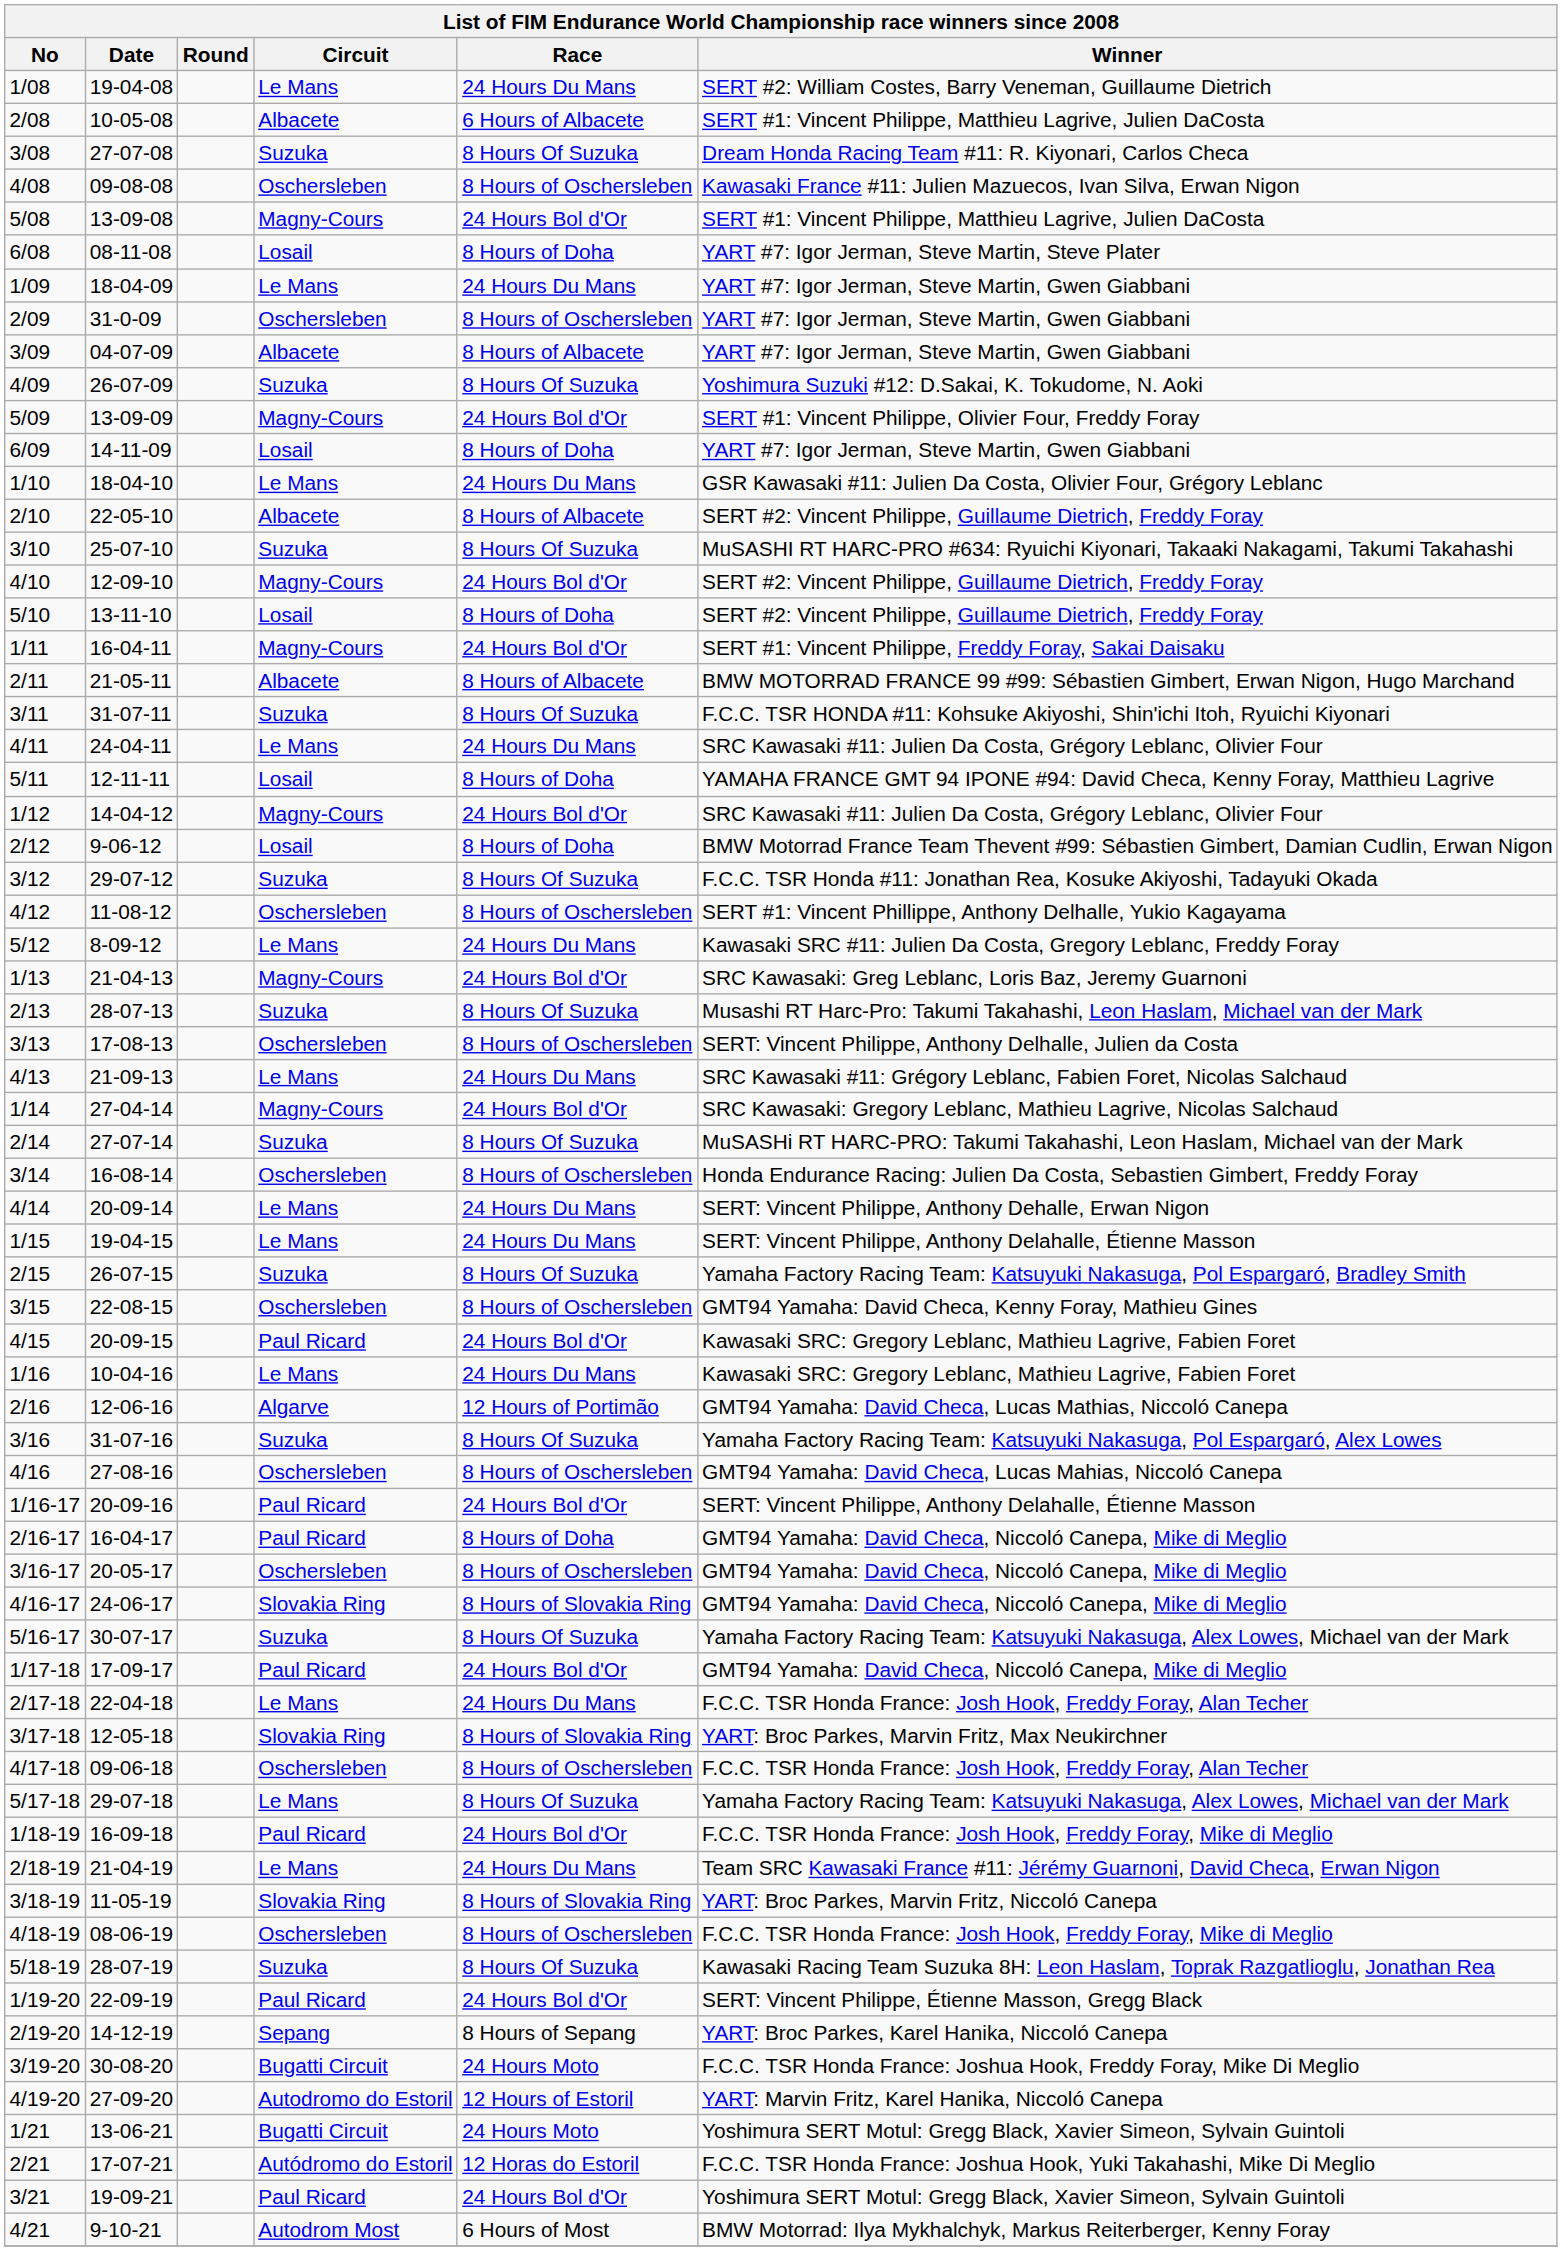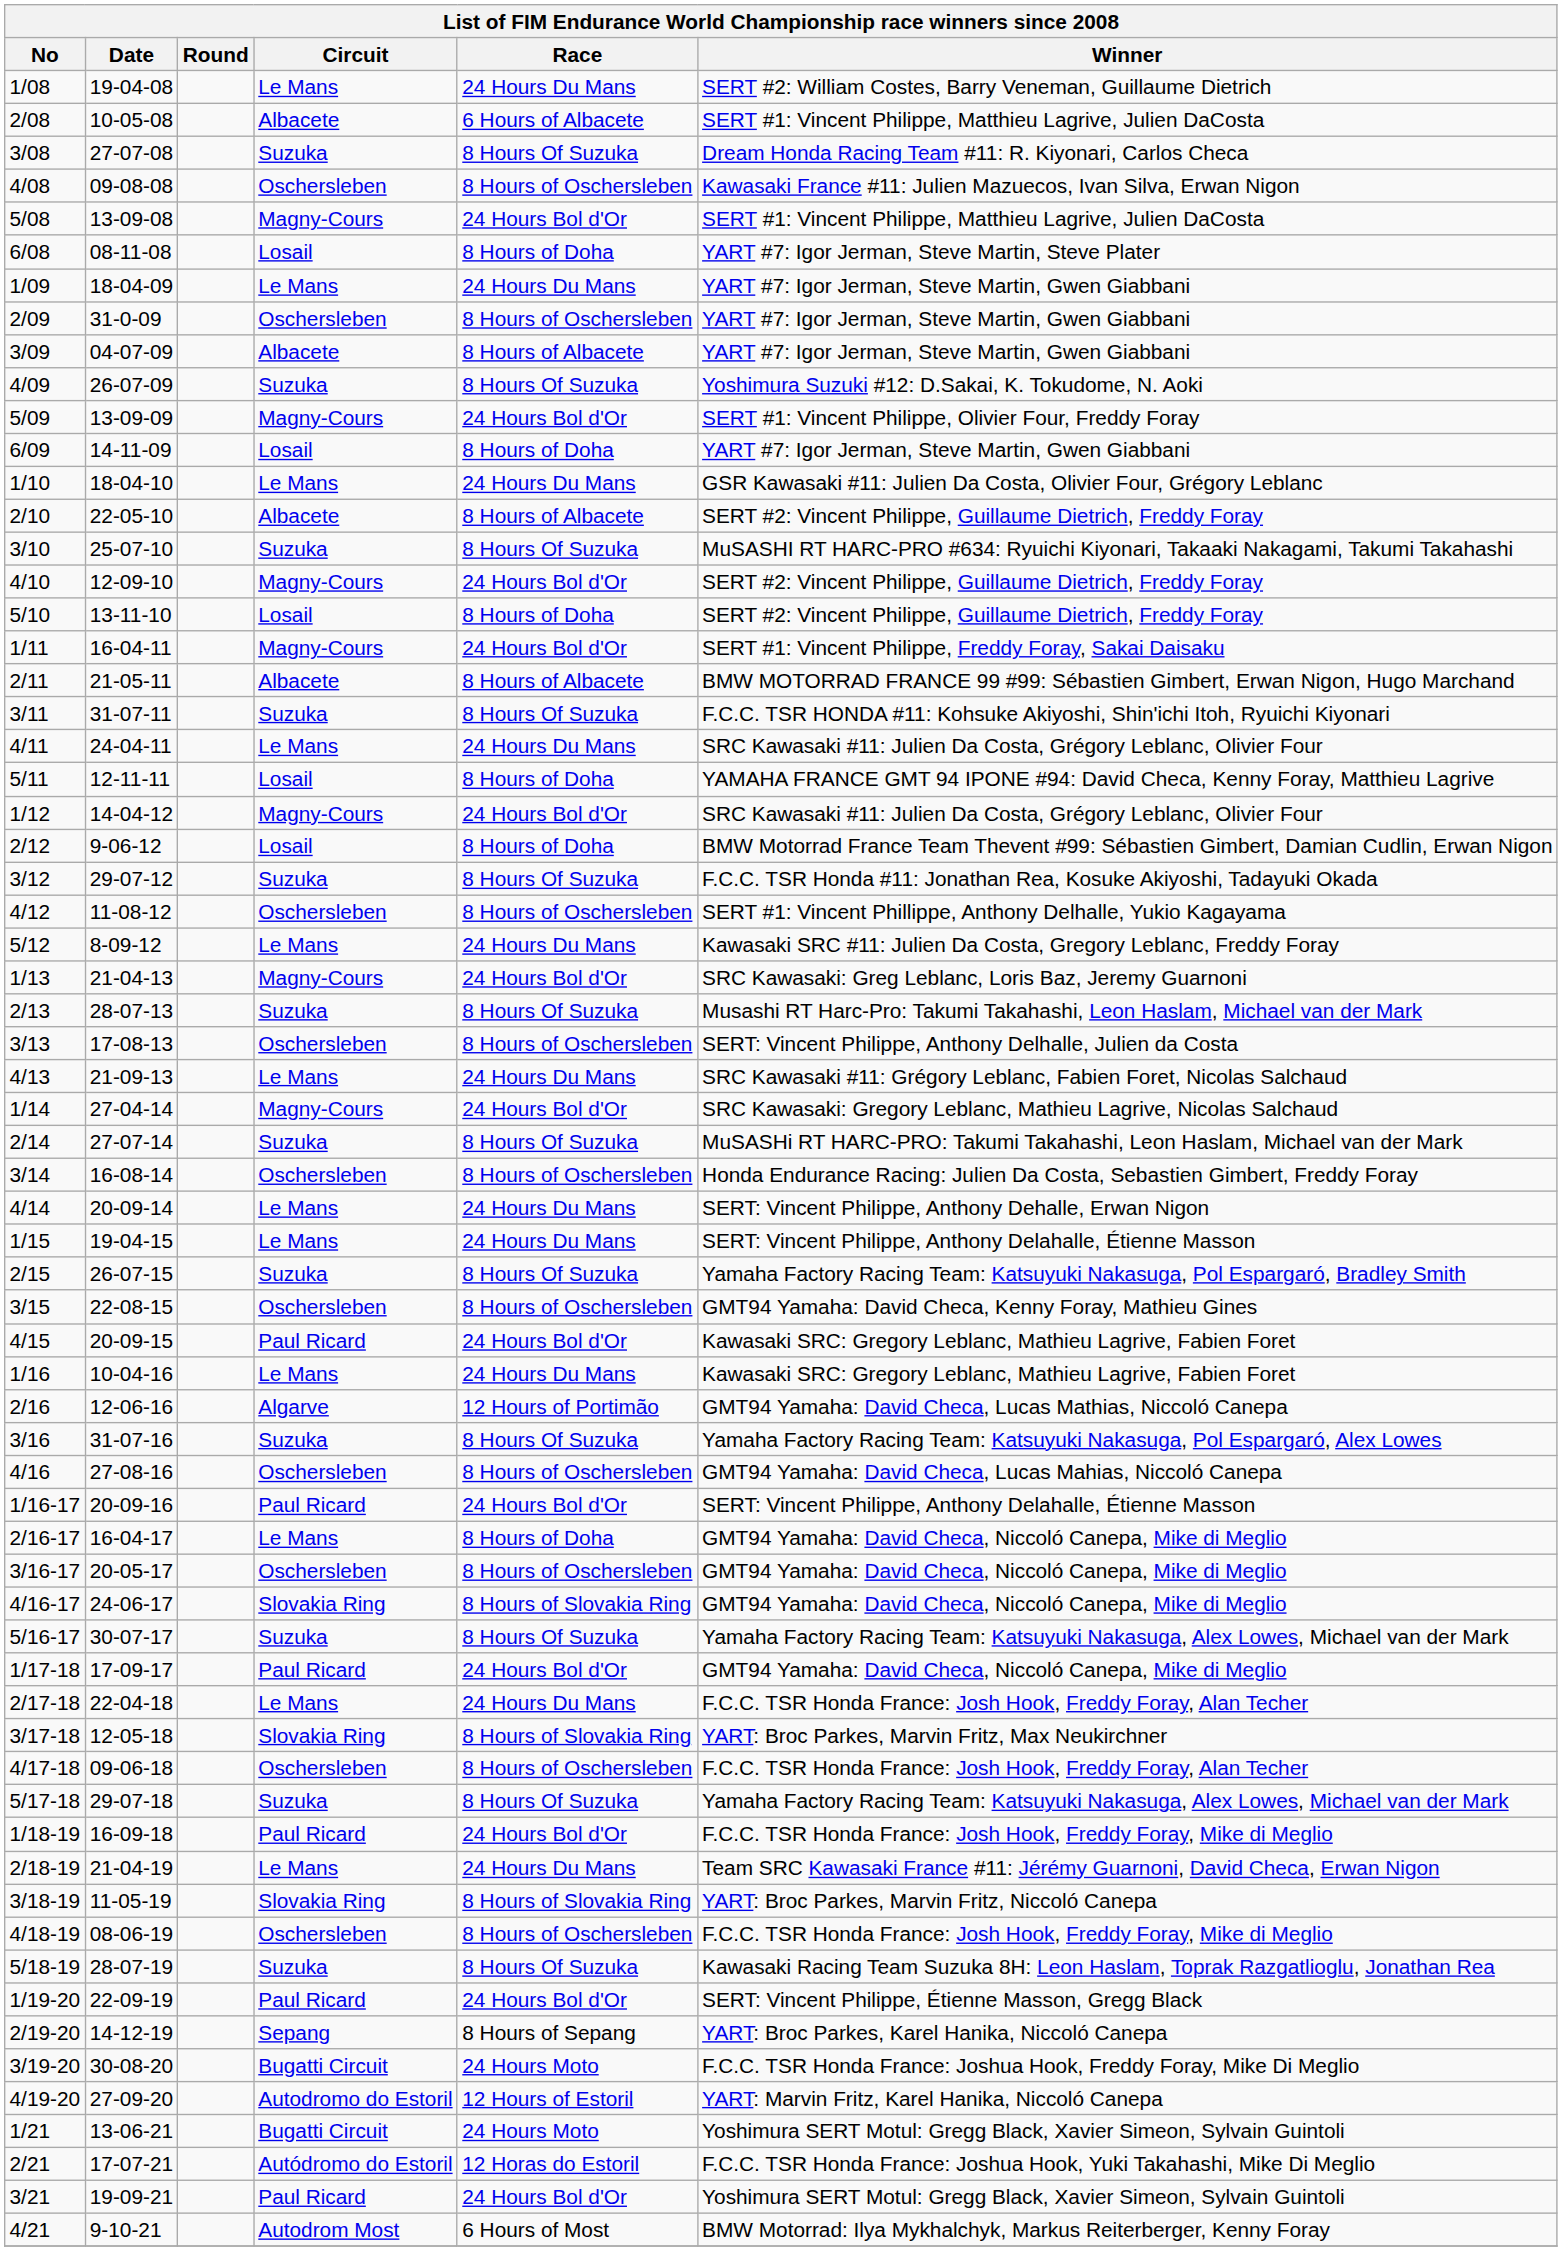2/16-17 | Circuit: Paul Ricard -> Le Mans
5/17-18 | Circuit: Le Mans -> Suzuka
